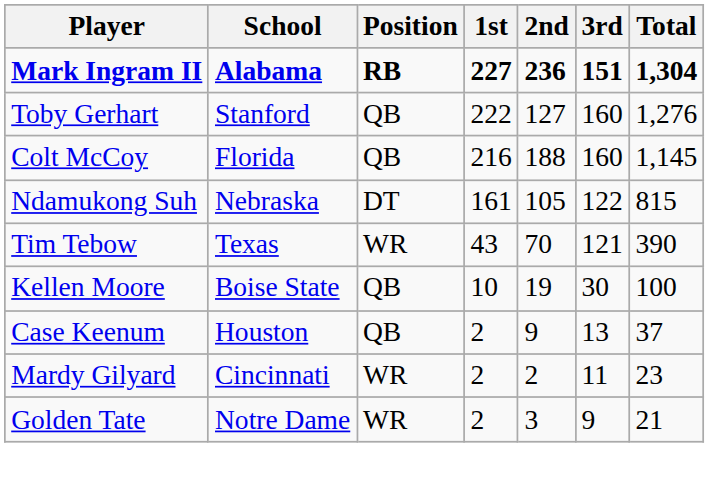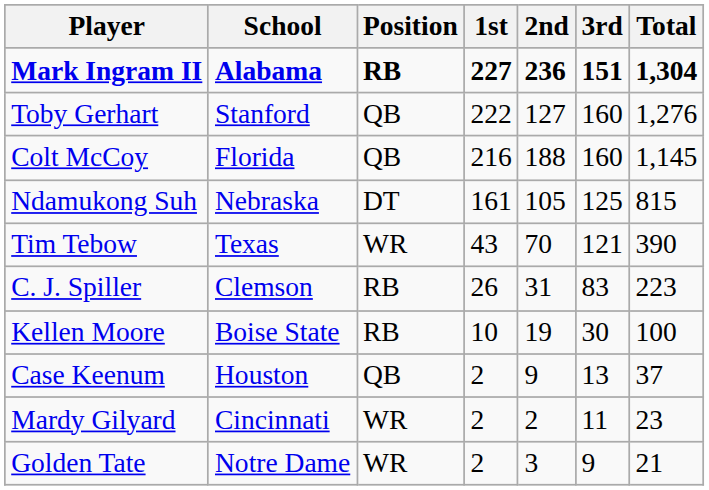Ndamukong Suh | 3rd: 122 -> 125
+ row: C. J. Spiller | Clemson | RB | 26 | 31 | 83 | 223
Kellen Moore | Position: QB -> RB
